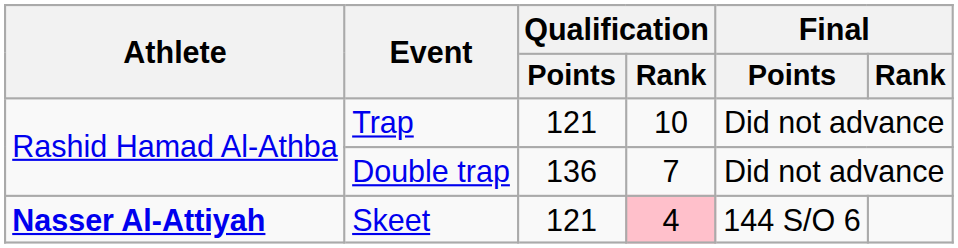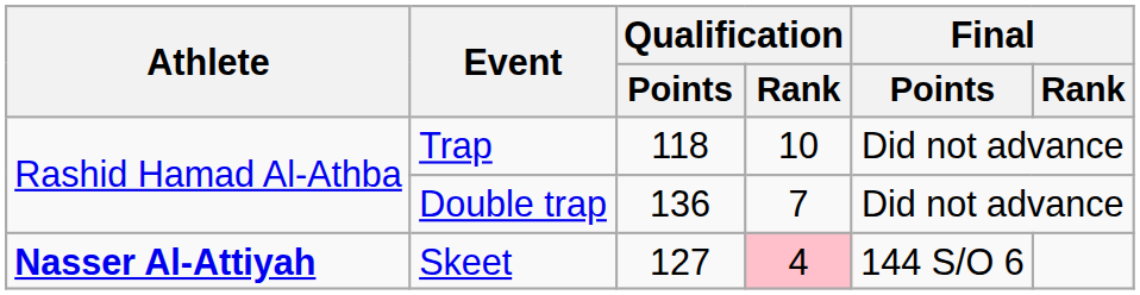Trap | Qualification / Points: 121 -> 118
Skeet | Qualification / Points: 121 -> 127
